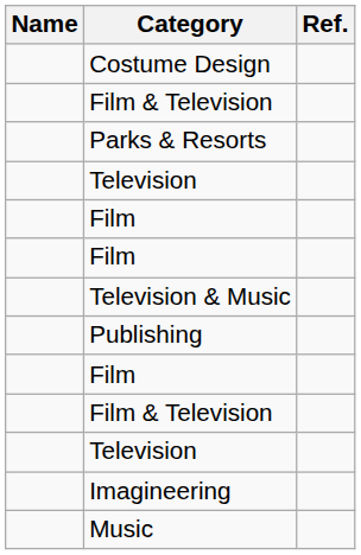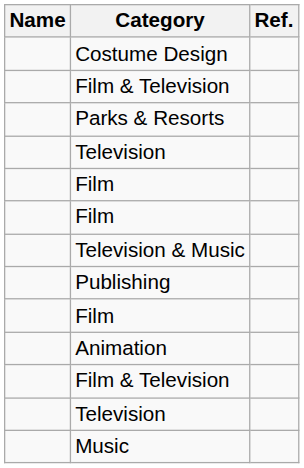+ row: Animation
- row: Imagineering
